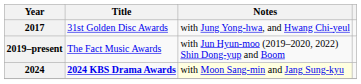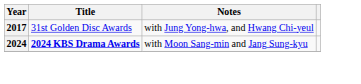- row: 2019–present | The Fact Music Awards | with Jun Hyun-moo (2019–2020, 2022) Shin Dong-yup and Boom
2024 | Notes: lightyellow background -> no background
